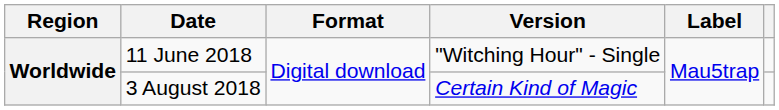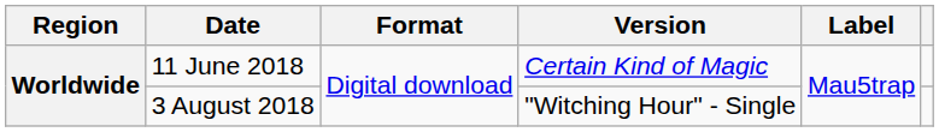11 June 2018 | Version: "Witching Hour" - Single -> Certain Kind of Magic
3 August 2018 | Version: Certain Kind of Magic -> "Witching Hour" - Single
